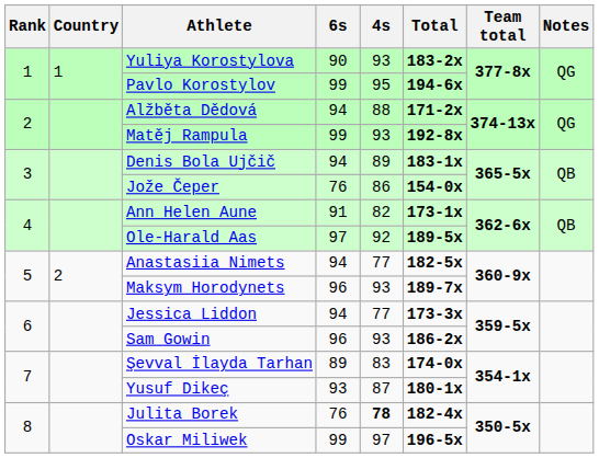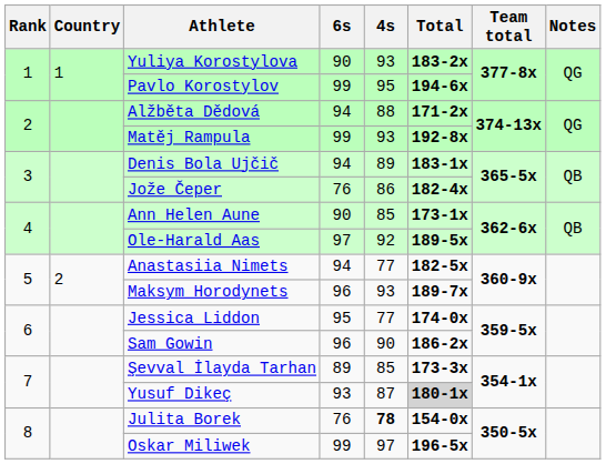Jože Čeper | Total: 154-0x -> 182-4x
Ann Helen Aune | 6s: 91 -> 90
Ann Helen Aune | 4s: 82 -> 85
Jessica Liddon | 6s: 94 -> 95
Jessica Liddon | Total: 173-3x -> 174-0x
Sam Gowin | 4s: 93 -> 90
Şevval İlayda Tarhan | 4s: 83 -> 85
Şevval İlayda Tarhan | Total: 174-0x -> 173-3x
Yusuf Dikeç | Total: no background -> lightgrey background
Julita Borek | Total: 182-4x -> 154-0x
